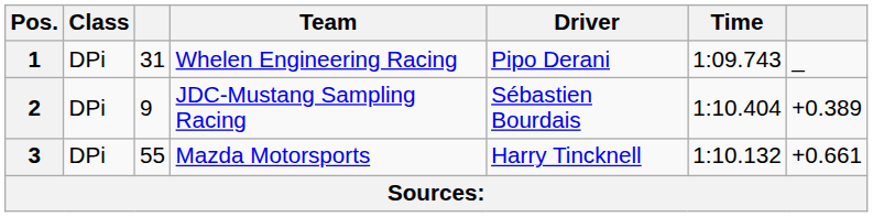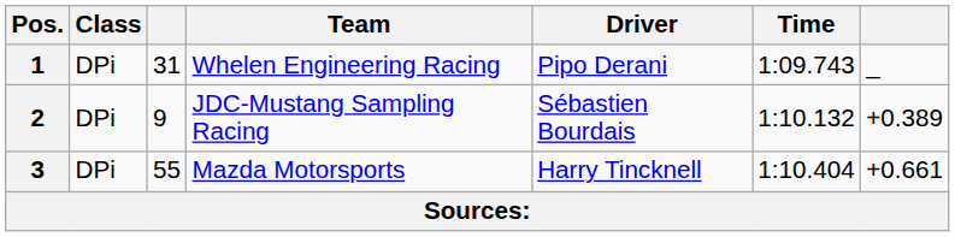2 | Time: 1:10.404 -> 1:10.132
3 | Time: 1:10.132 -> 1:10.404
